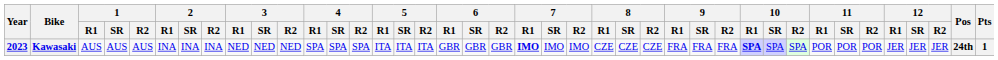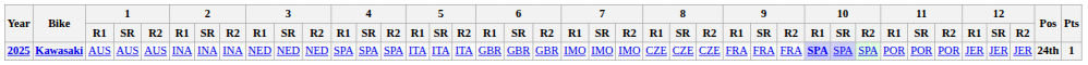Kawasaki | Year: 2023 -> 2025
Kawasaki | 7 / R1: bold -> normal
